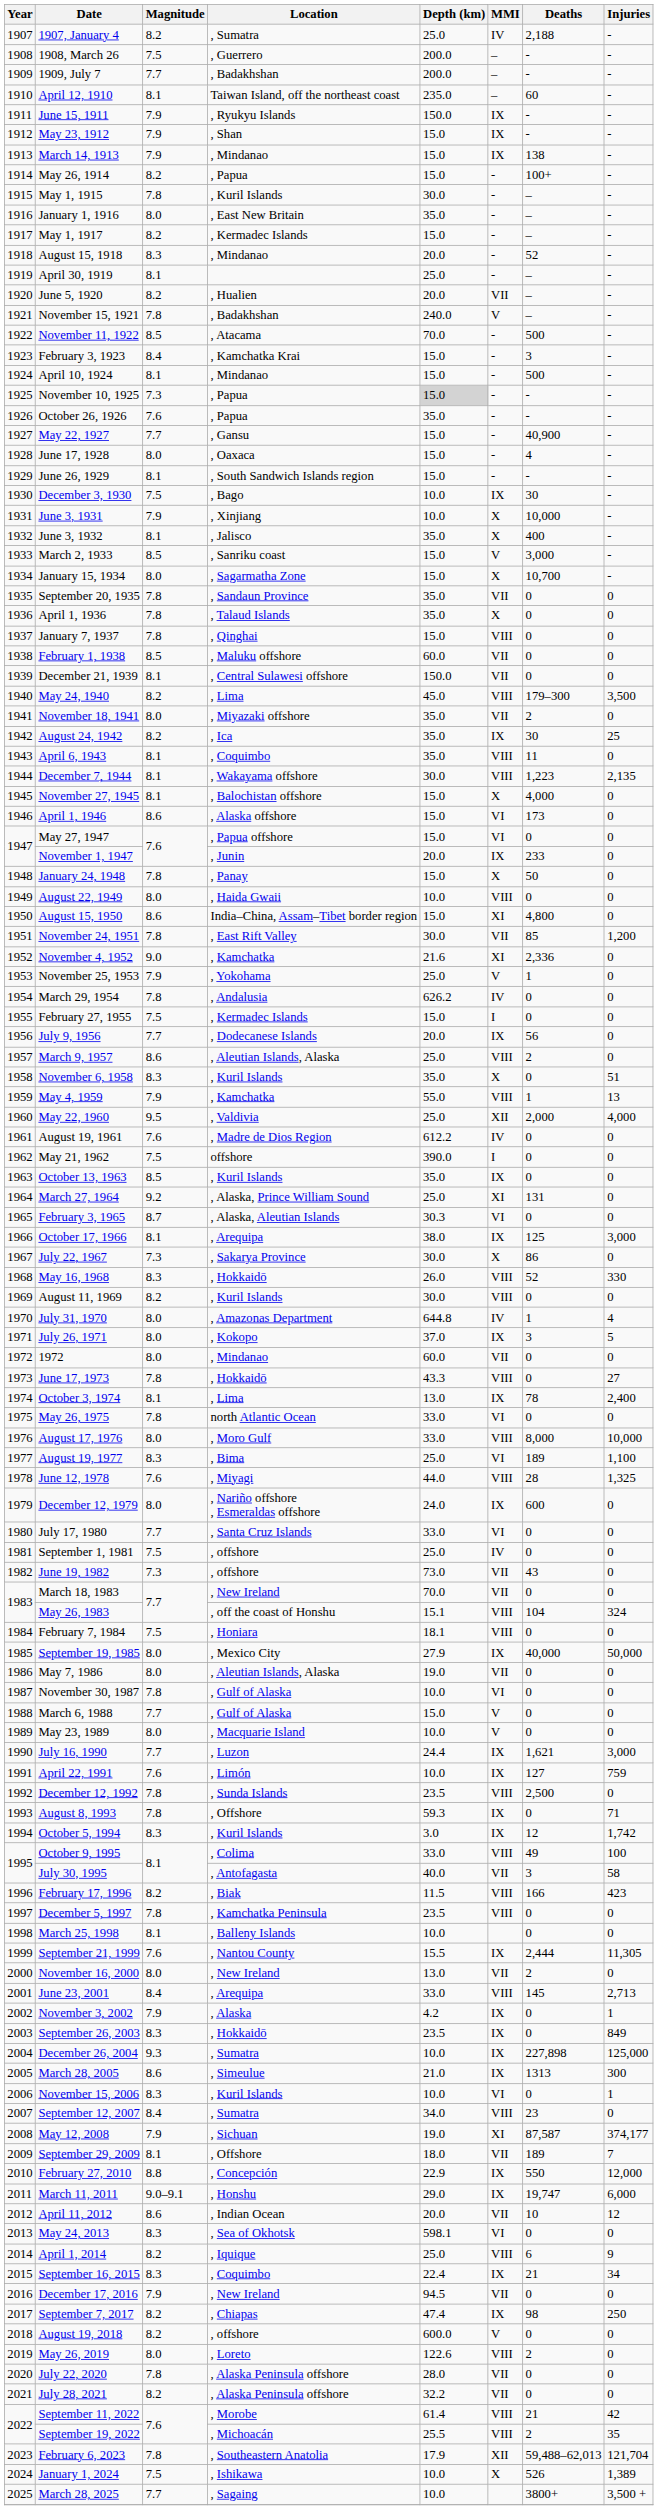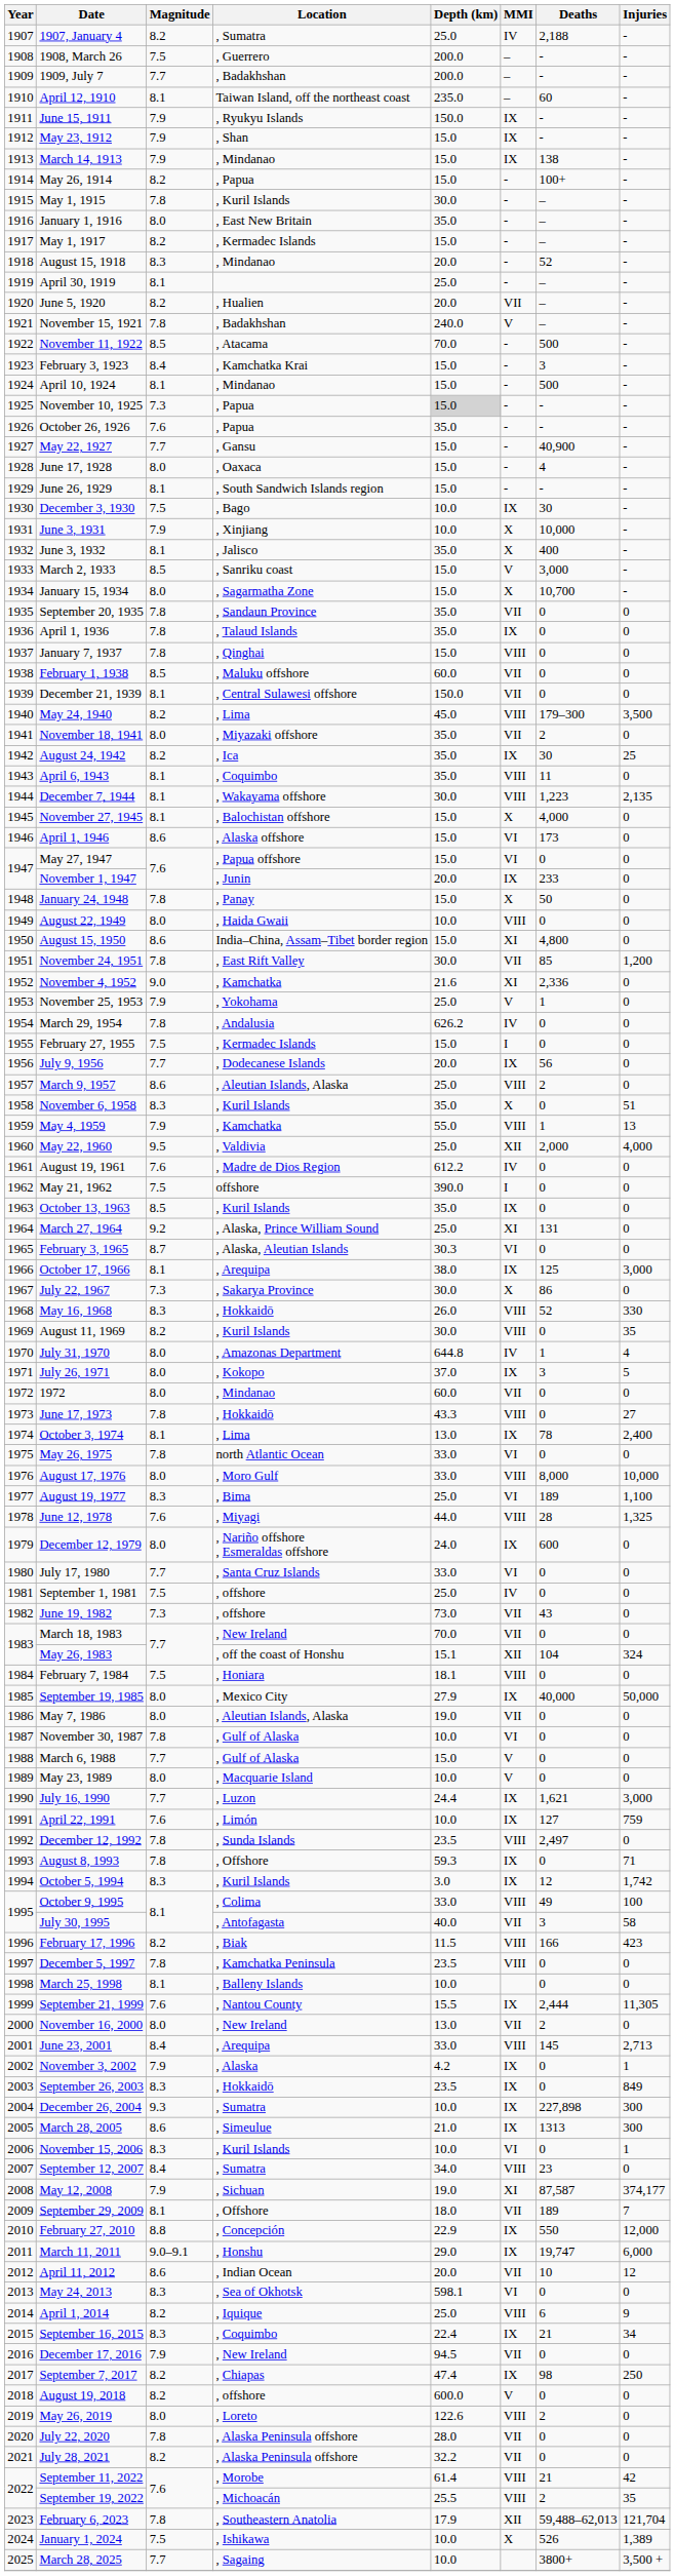April 1, 1936 | MMI: X -> IX
August 11, 1969 | Injuries: 0 -> 35
May 26, 1983 | MMI: VIII -> XII
December 12, 1992 | Deaths: 2,500 -> 2,497
December 26, 2004 | Injuries: 125,000 -> 300
